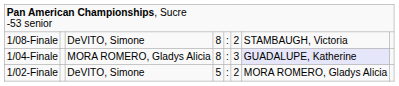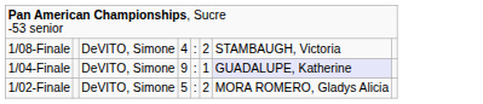1/08-Finale | column 5: 8 -> 4
1/04-Finale | column 4: MORA ROMERO, Gladys Alicia -> DeVITO, Simone
1/04-Finale | column 5: 8 -> 9
1/04-Finale | column 7: 3 -> 1
